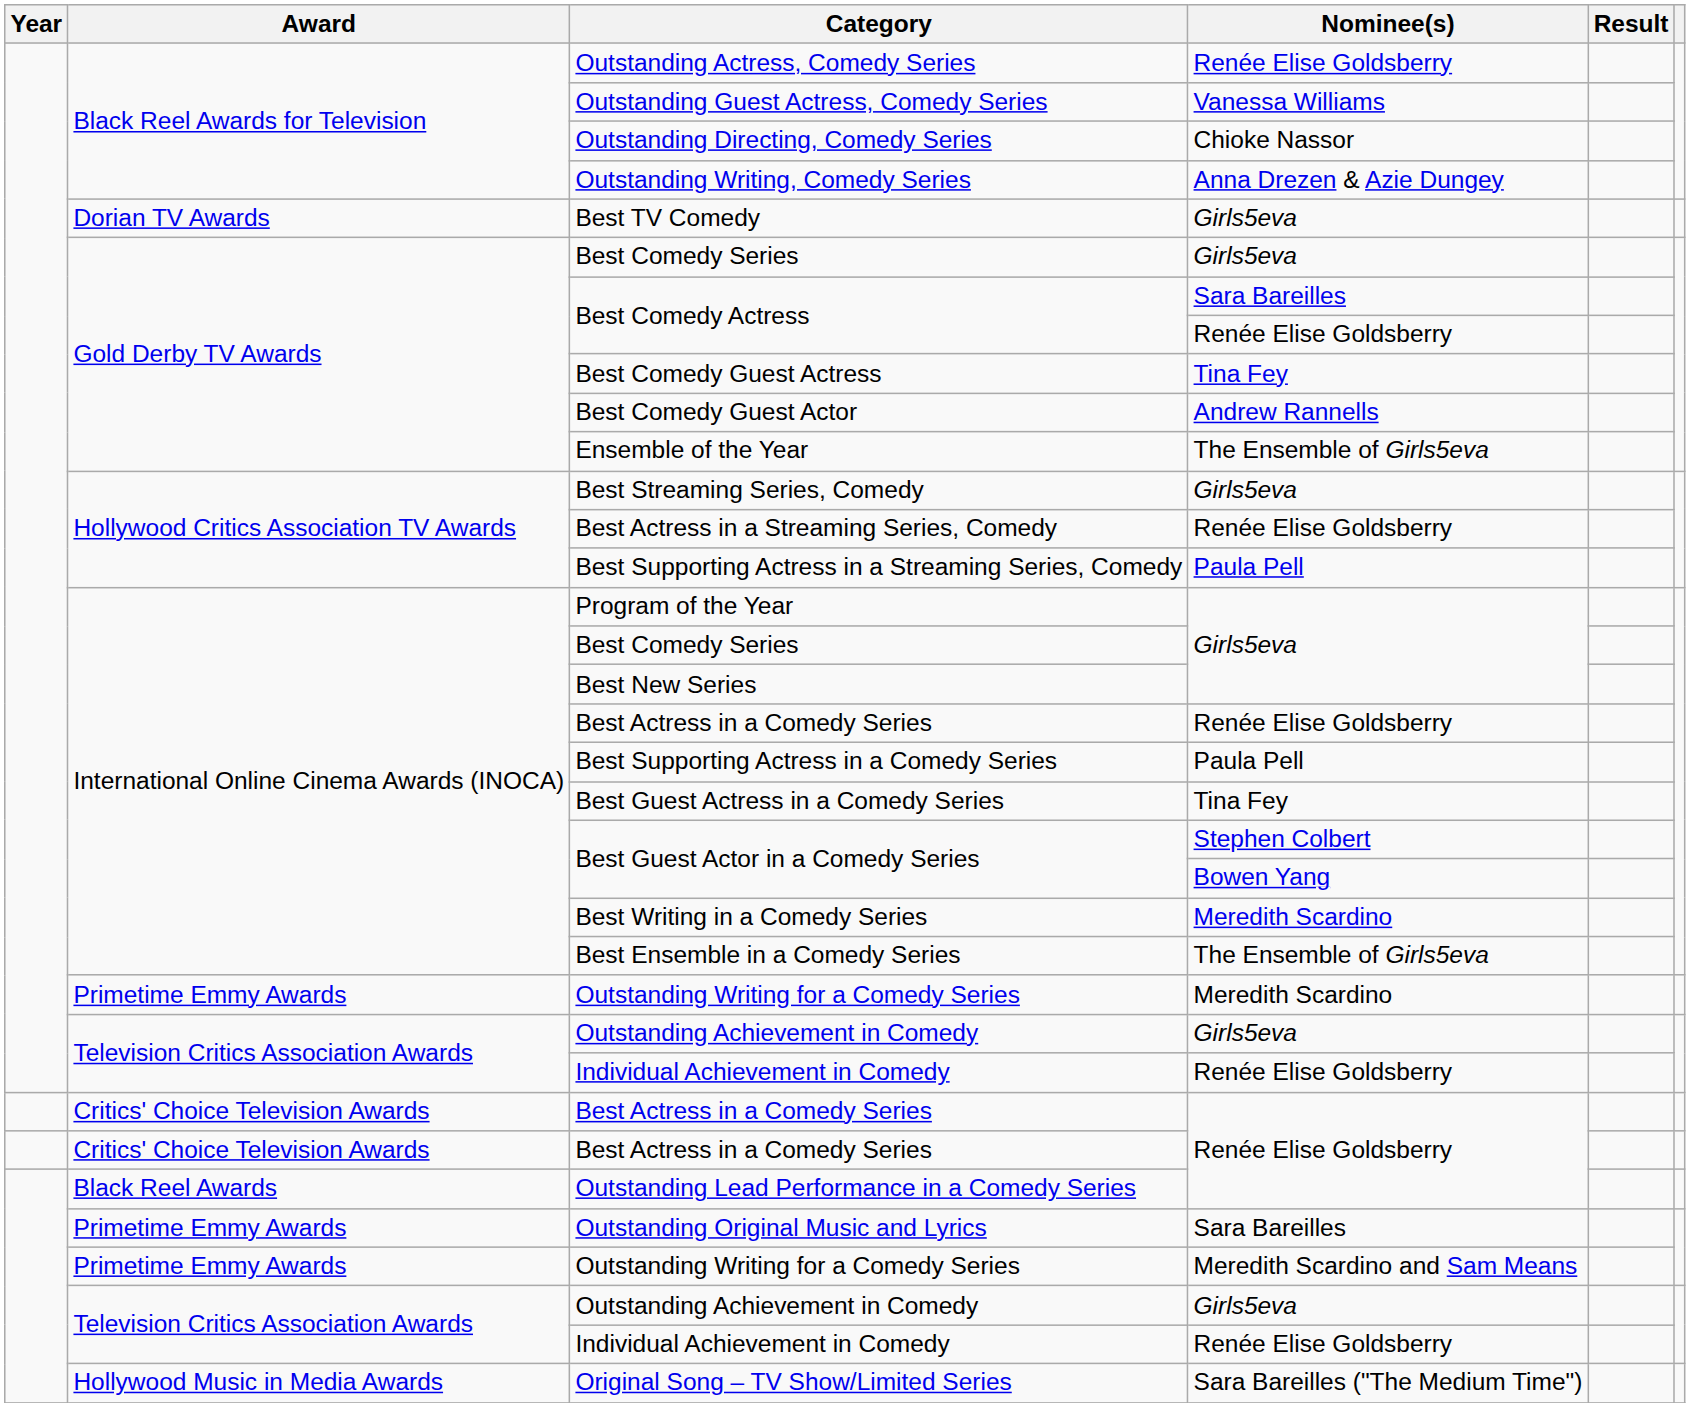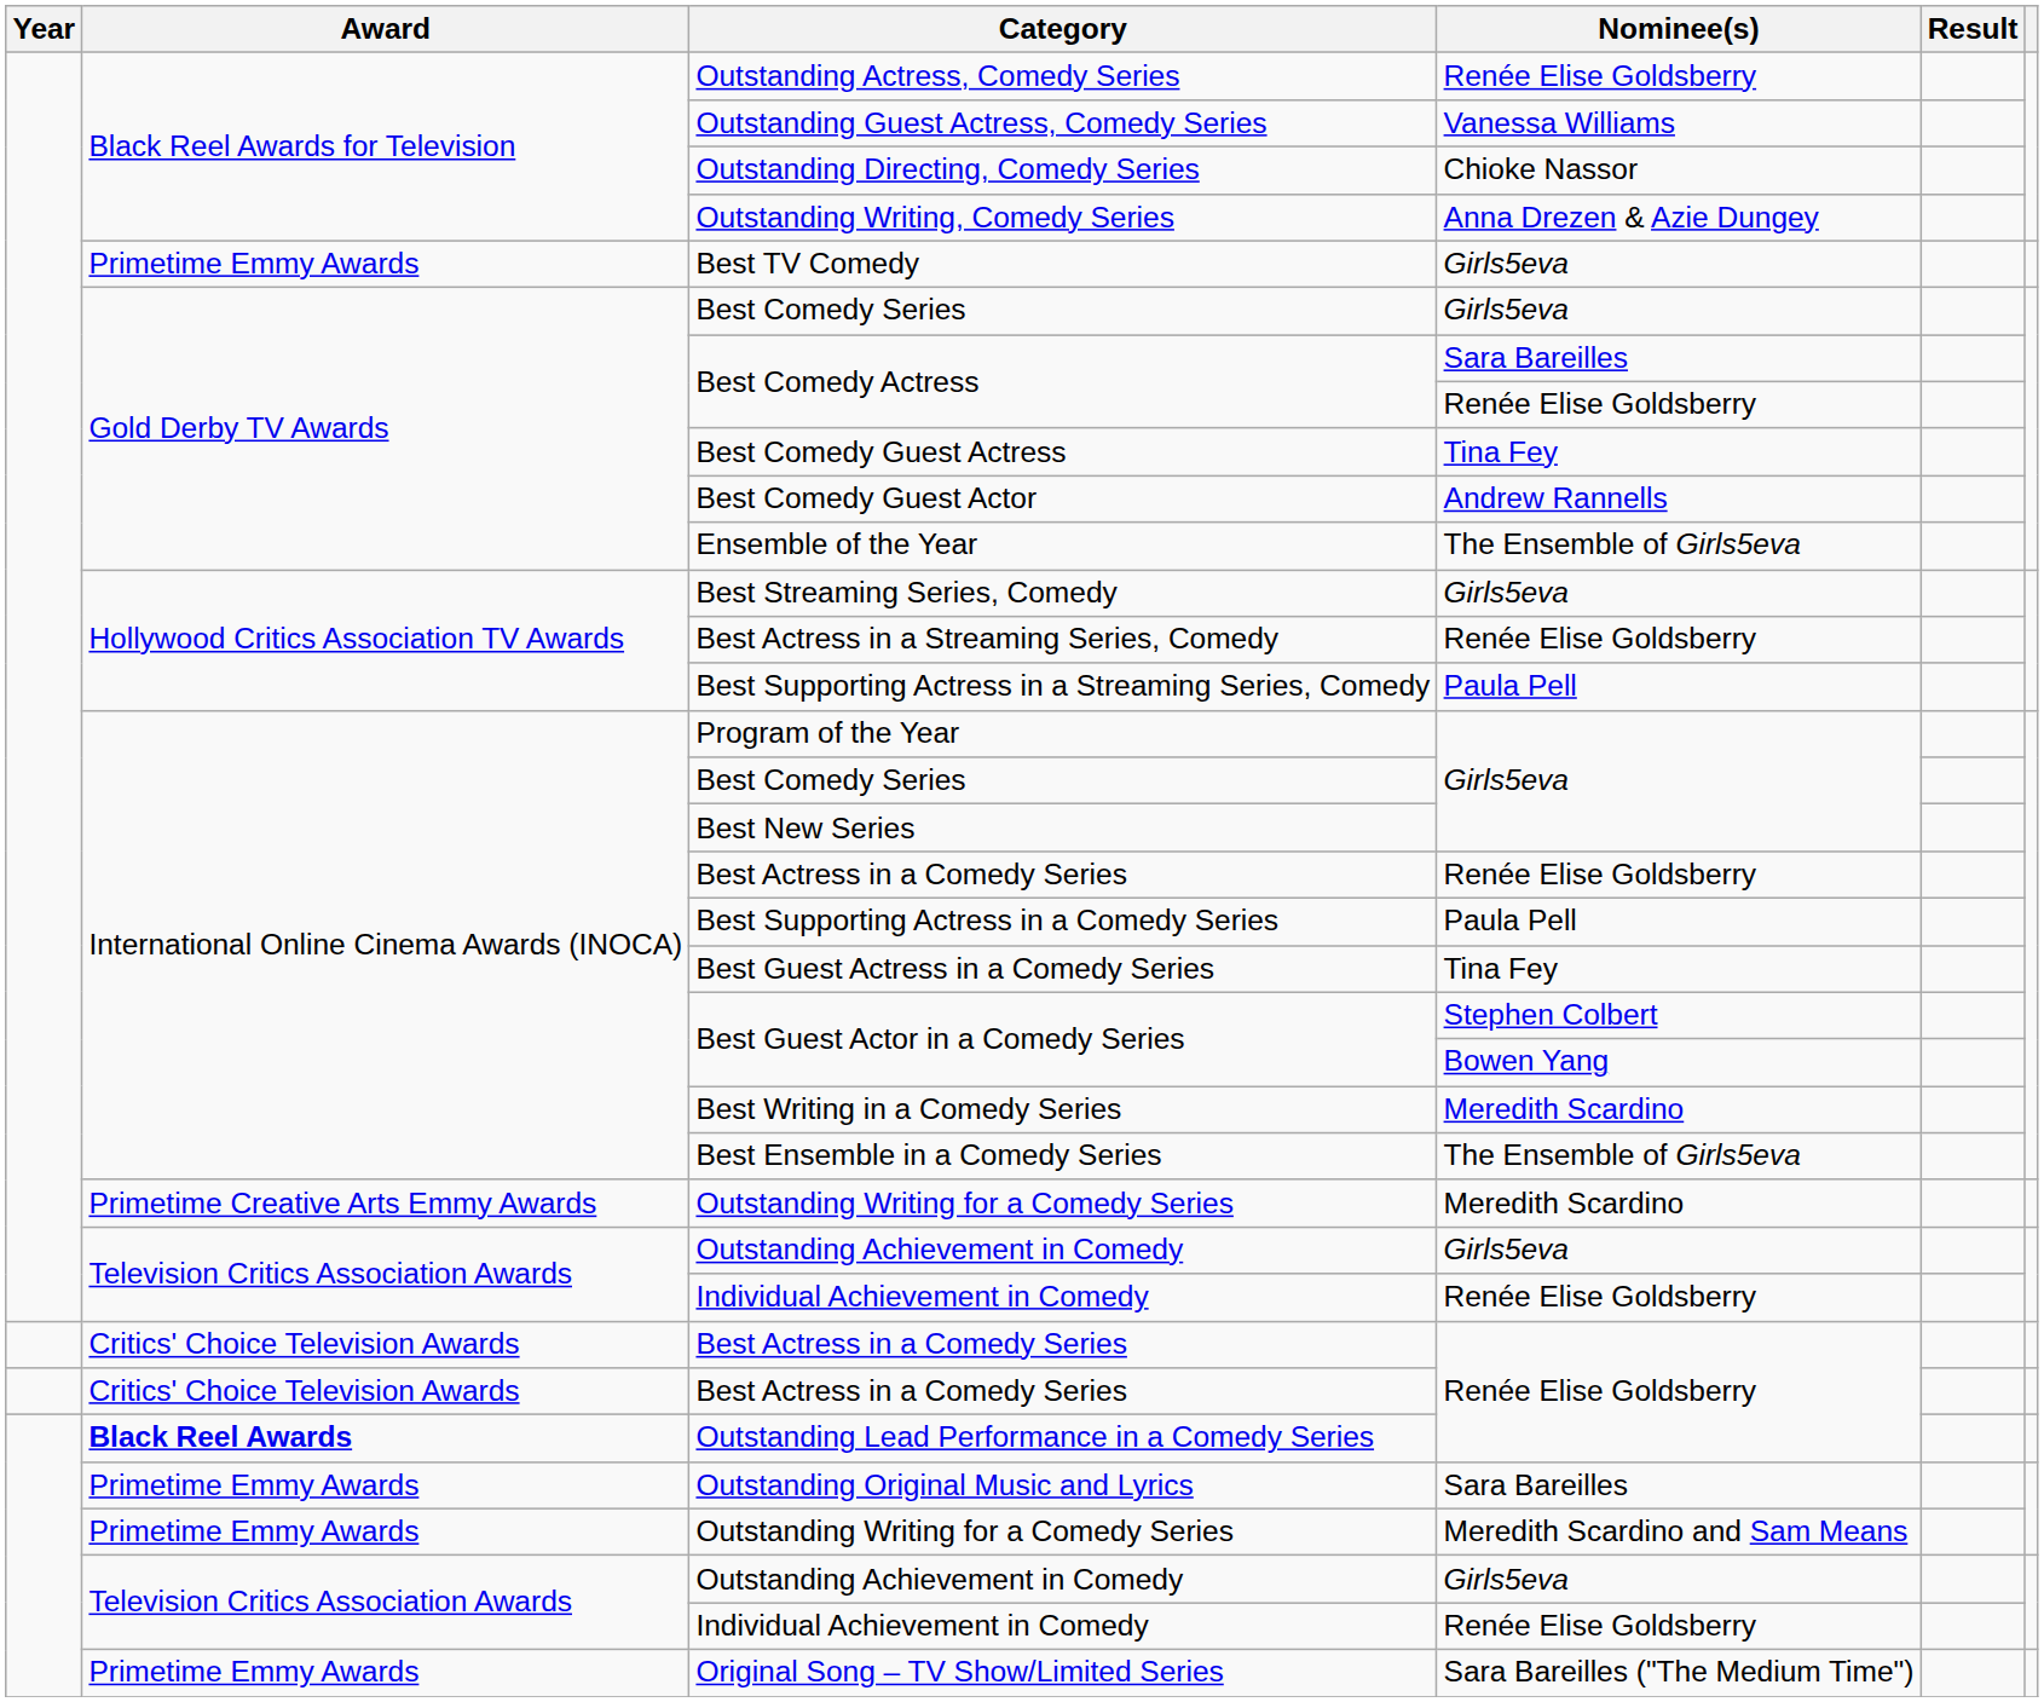Best TV Comedy | Award: Dorian TV Awards -> Primetime Emmy Awards
Outstanding Writing for a Comedy Series / Meredith Scardino | Award: Primetime Emmy Awards -> Primetime Creative Arts Emmy Awards
Outstanding Lead Performance in a Comedy Series | Award: normal -> bold
Original Song – TV Show/Limited Series | Award: Hollywood Music in Media Awards -> Primetime Emmy Awards
